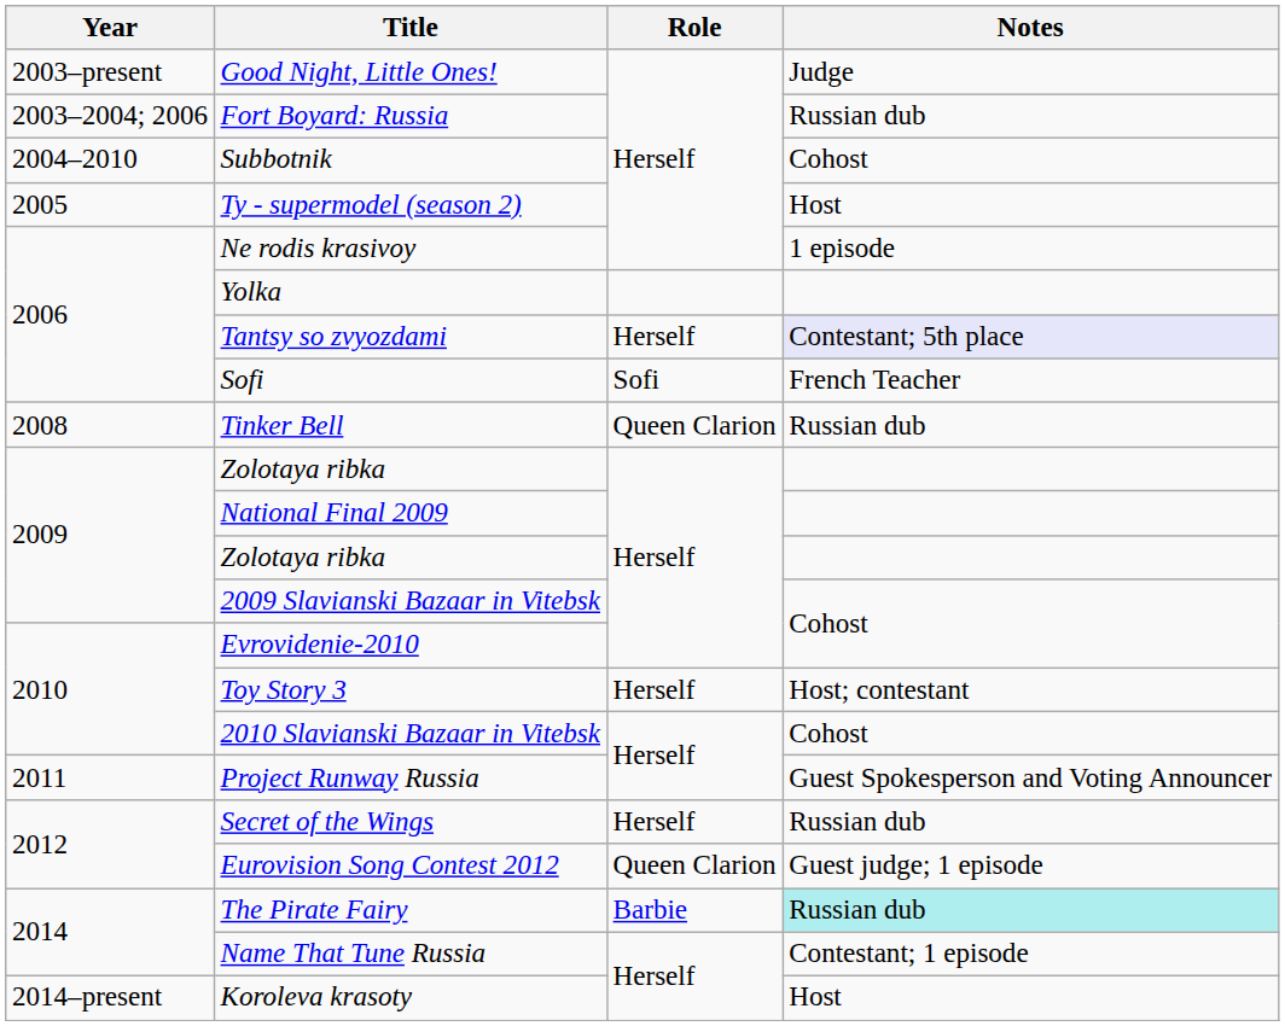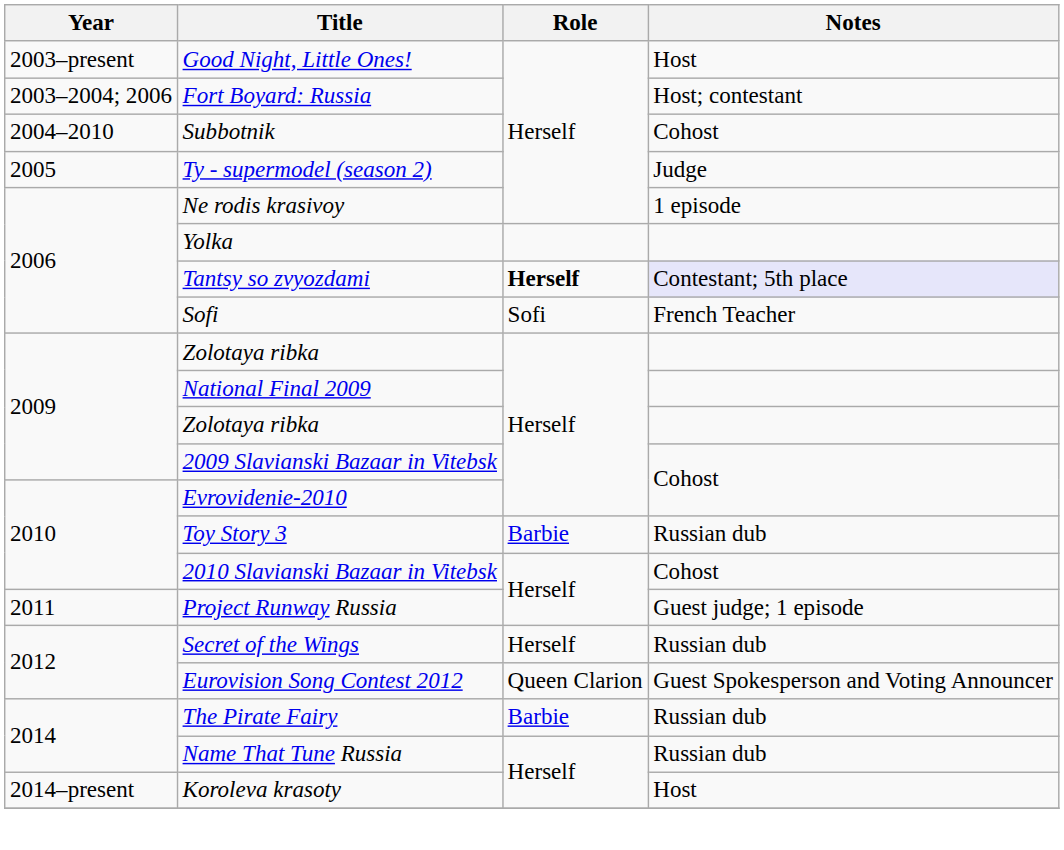Good Night, Little Ones! | Notes: Judge -> Host
Fort Boyard: Russia | Notes: Russian dub -> Host; contestant
Ty - supermodel (season 2) | Notes: Host -> Judge
Tantsy so zvyozdami | Role: normal -> bold
- row: 2008 | Tinker Bell | Queen Clarion | Russian dub
Toy Story 3 | Role: Herself -> Barbie
Toy Story 3 | Notes: Host; contestant -> Russian dub
Project Runway Russia | Notes: Guest Spokesperson and Voting Announcer -> Guest judge; 1 episode
Eurovision Song Contest 2012 | Notes: Guest judge; 1 episode -> Guest Spokesperson and Voting Announcer
The Pirate Fairy | Notes: paleturquoise background -> no background
Name That Tune Russia | Notes: Contestant; 1 episode -> Russian dub
